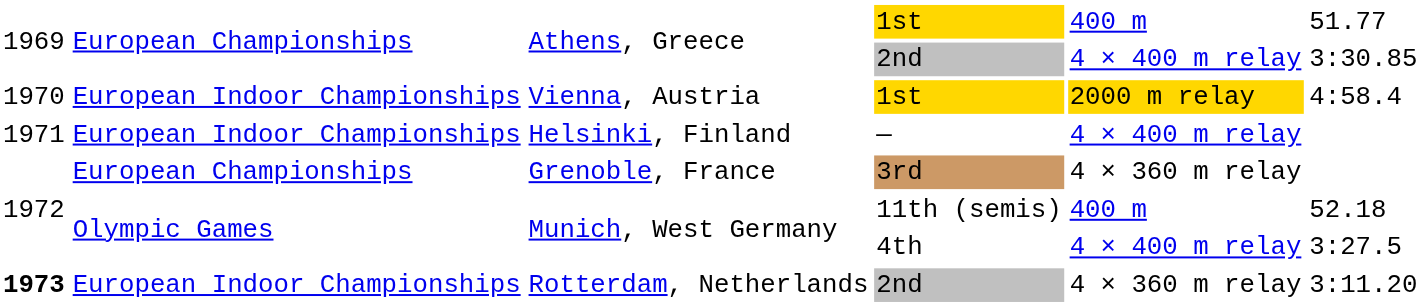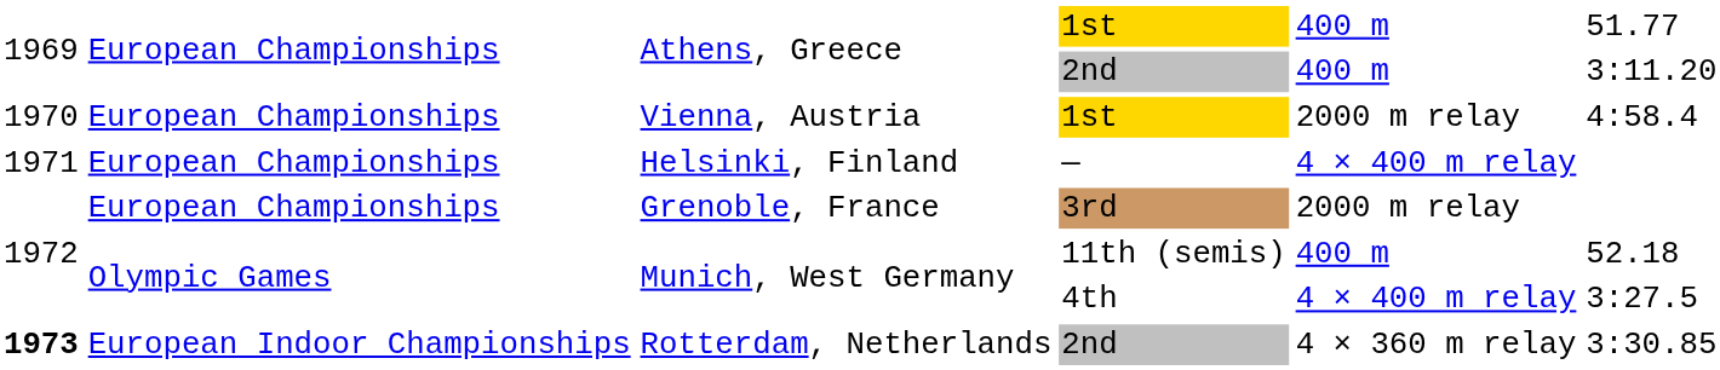Athens, Greece / 2nd | column 5: 4 × 400 m relay -> 400 m
Athens, Greece / 2nd | column 6: 3:30.85 -> 3:11.20
Vienna, Austria | column 2: European Indoor Championships -> European Championships
Vienna, Austria | column 5: gold background -> no background
Helsinki, Finland | column 2: European Indoor Championships -> European Championships
Grenoble, France | column 5: 4 × 360 m relay -> 2000 m relay
Rotterdam, Netherlands | column 6: 3:11.20 -> 3:30.85
